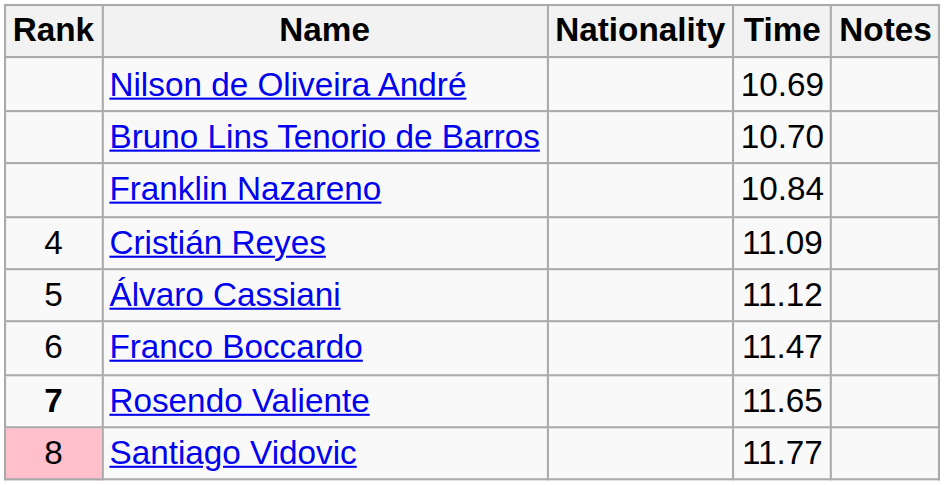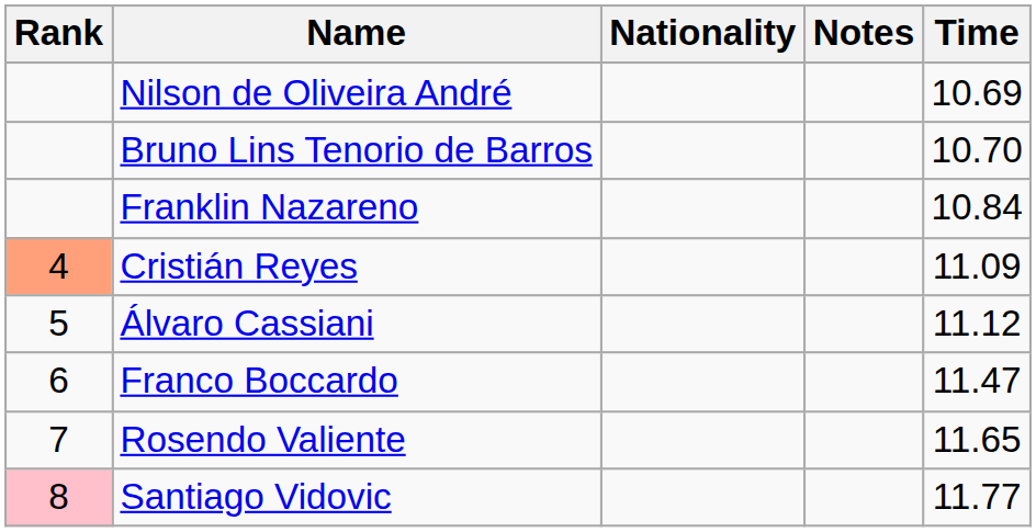columns swapped: Time <-> Notes
Cristián Reyes | Rank: no background -> lightsalmon background
Rosendo Valiente | Rank: bold -> normal
